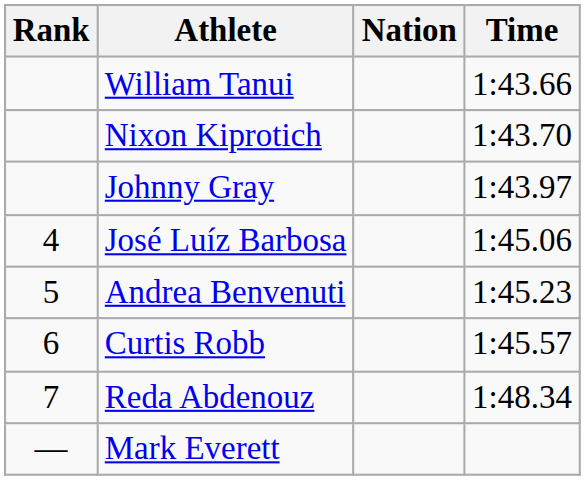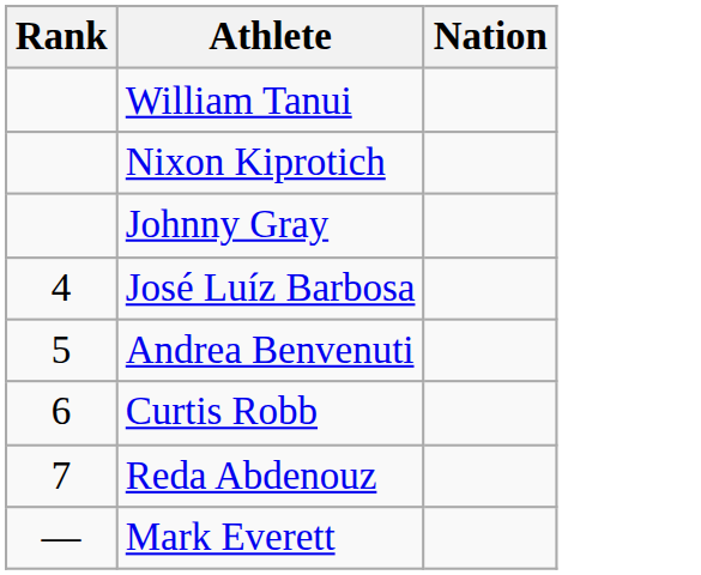- column: Time | 1:43.66 | 1:43.70 | 1:43.97 | 1:45.06 | 1:45.23 | 1:45.57 | 1:48.34
